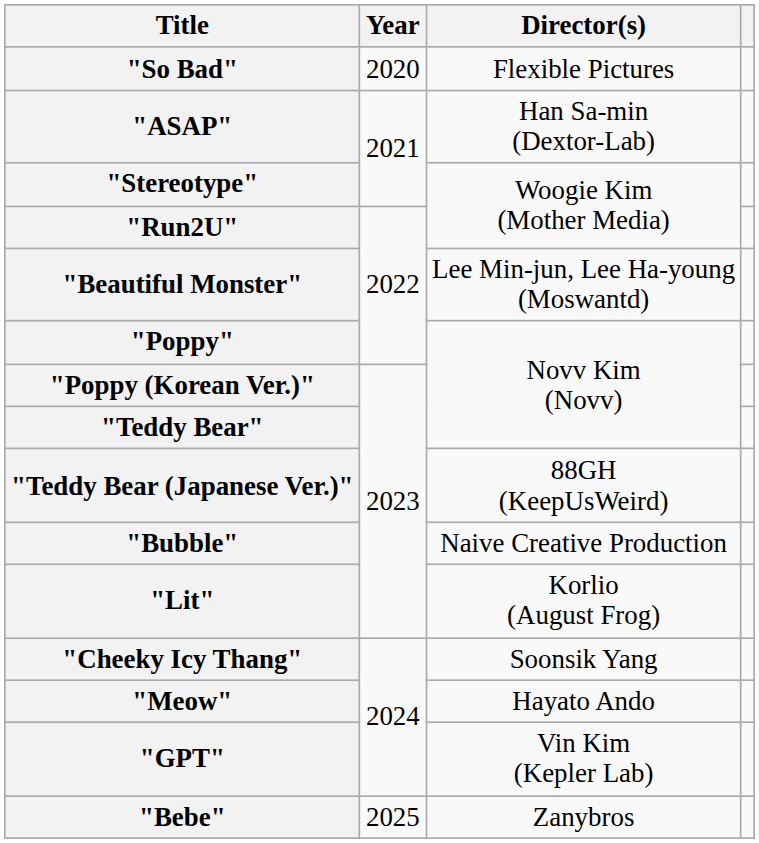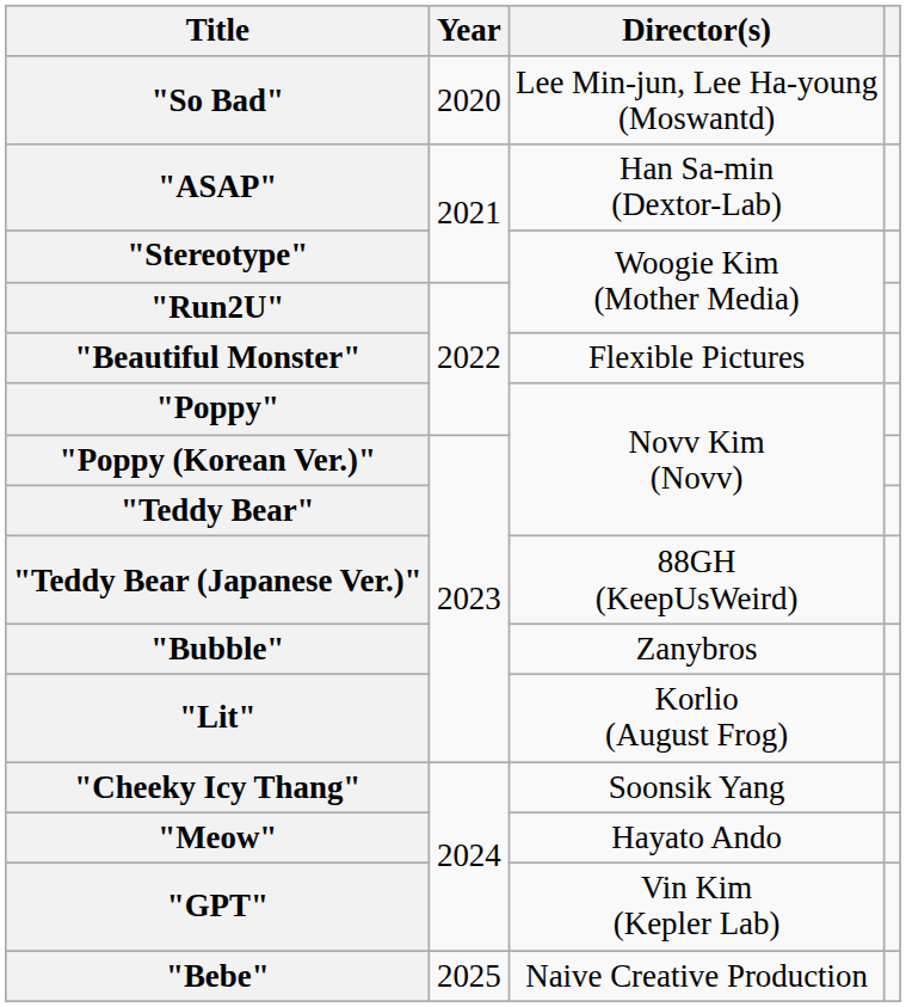"So Bad" | Director(s): Flexible Pictures -> Lee Min-jun, Lee Ha-young (Moswantd)
"Beautiful Monster" | Director(s): Lee Min-jun, Lee Ha-young (Moswantd) -> Flexible Pictures
"Bubble" | Director(s): Naive Creative Production -> Zanybros
"Bebe" | Director(s): Zanybros -> Naive Creative Production
